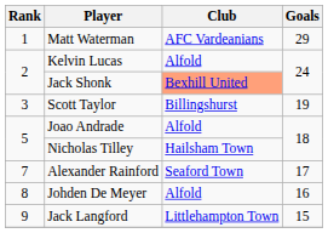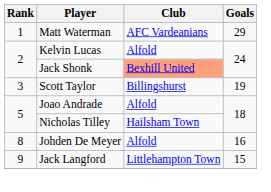- row: 7 | Alexander Rainford | Seaford Town | 17
